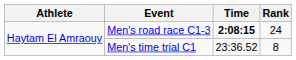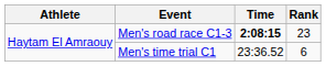Men's road race C1-3 | Rank: 24 -> 23
Men's time trial C1 | Rank: 8 -> 6
